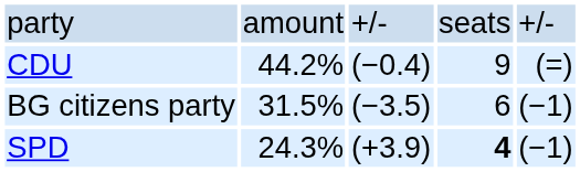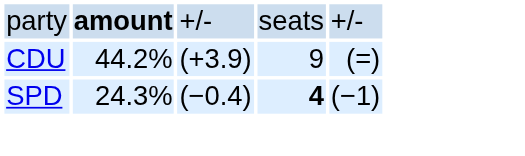party | column 2: normal -> bold
CDU | column 3: (−0.4) -> (+3.9)
- row: BG citizens party | 31.5% | (−3.5) | 6 | (−1)
SPD | column 3: (+3.9) -> (−0.4)
